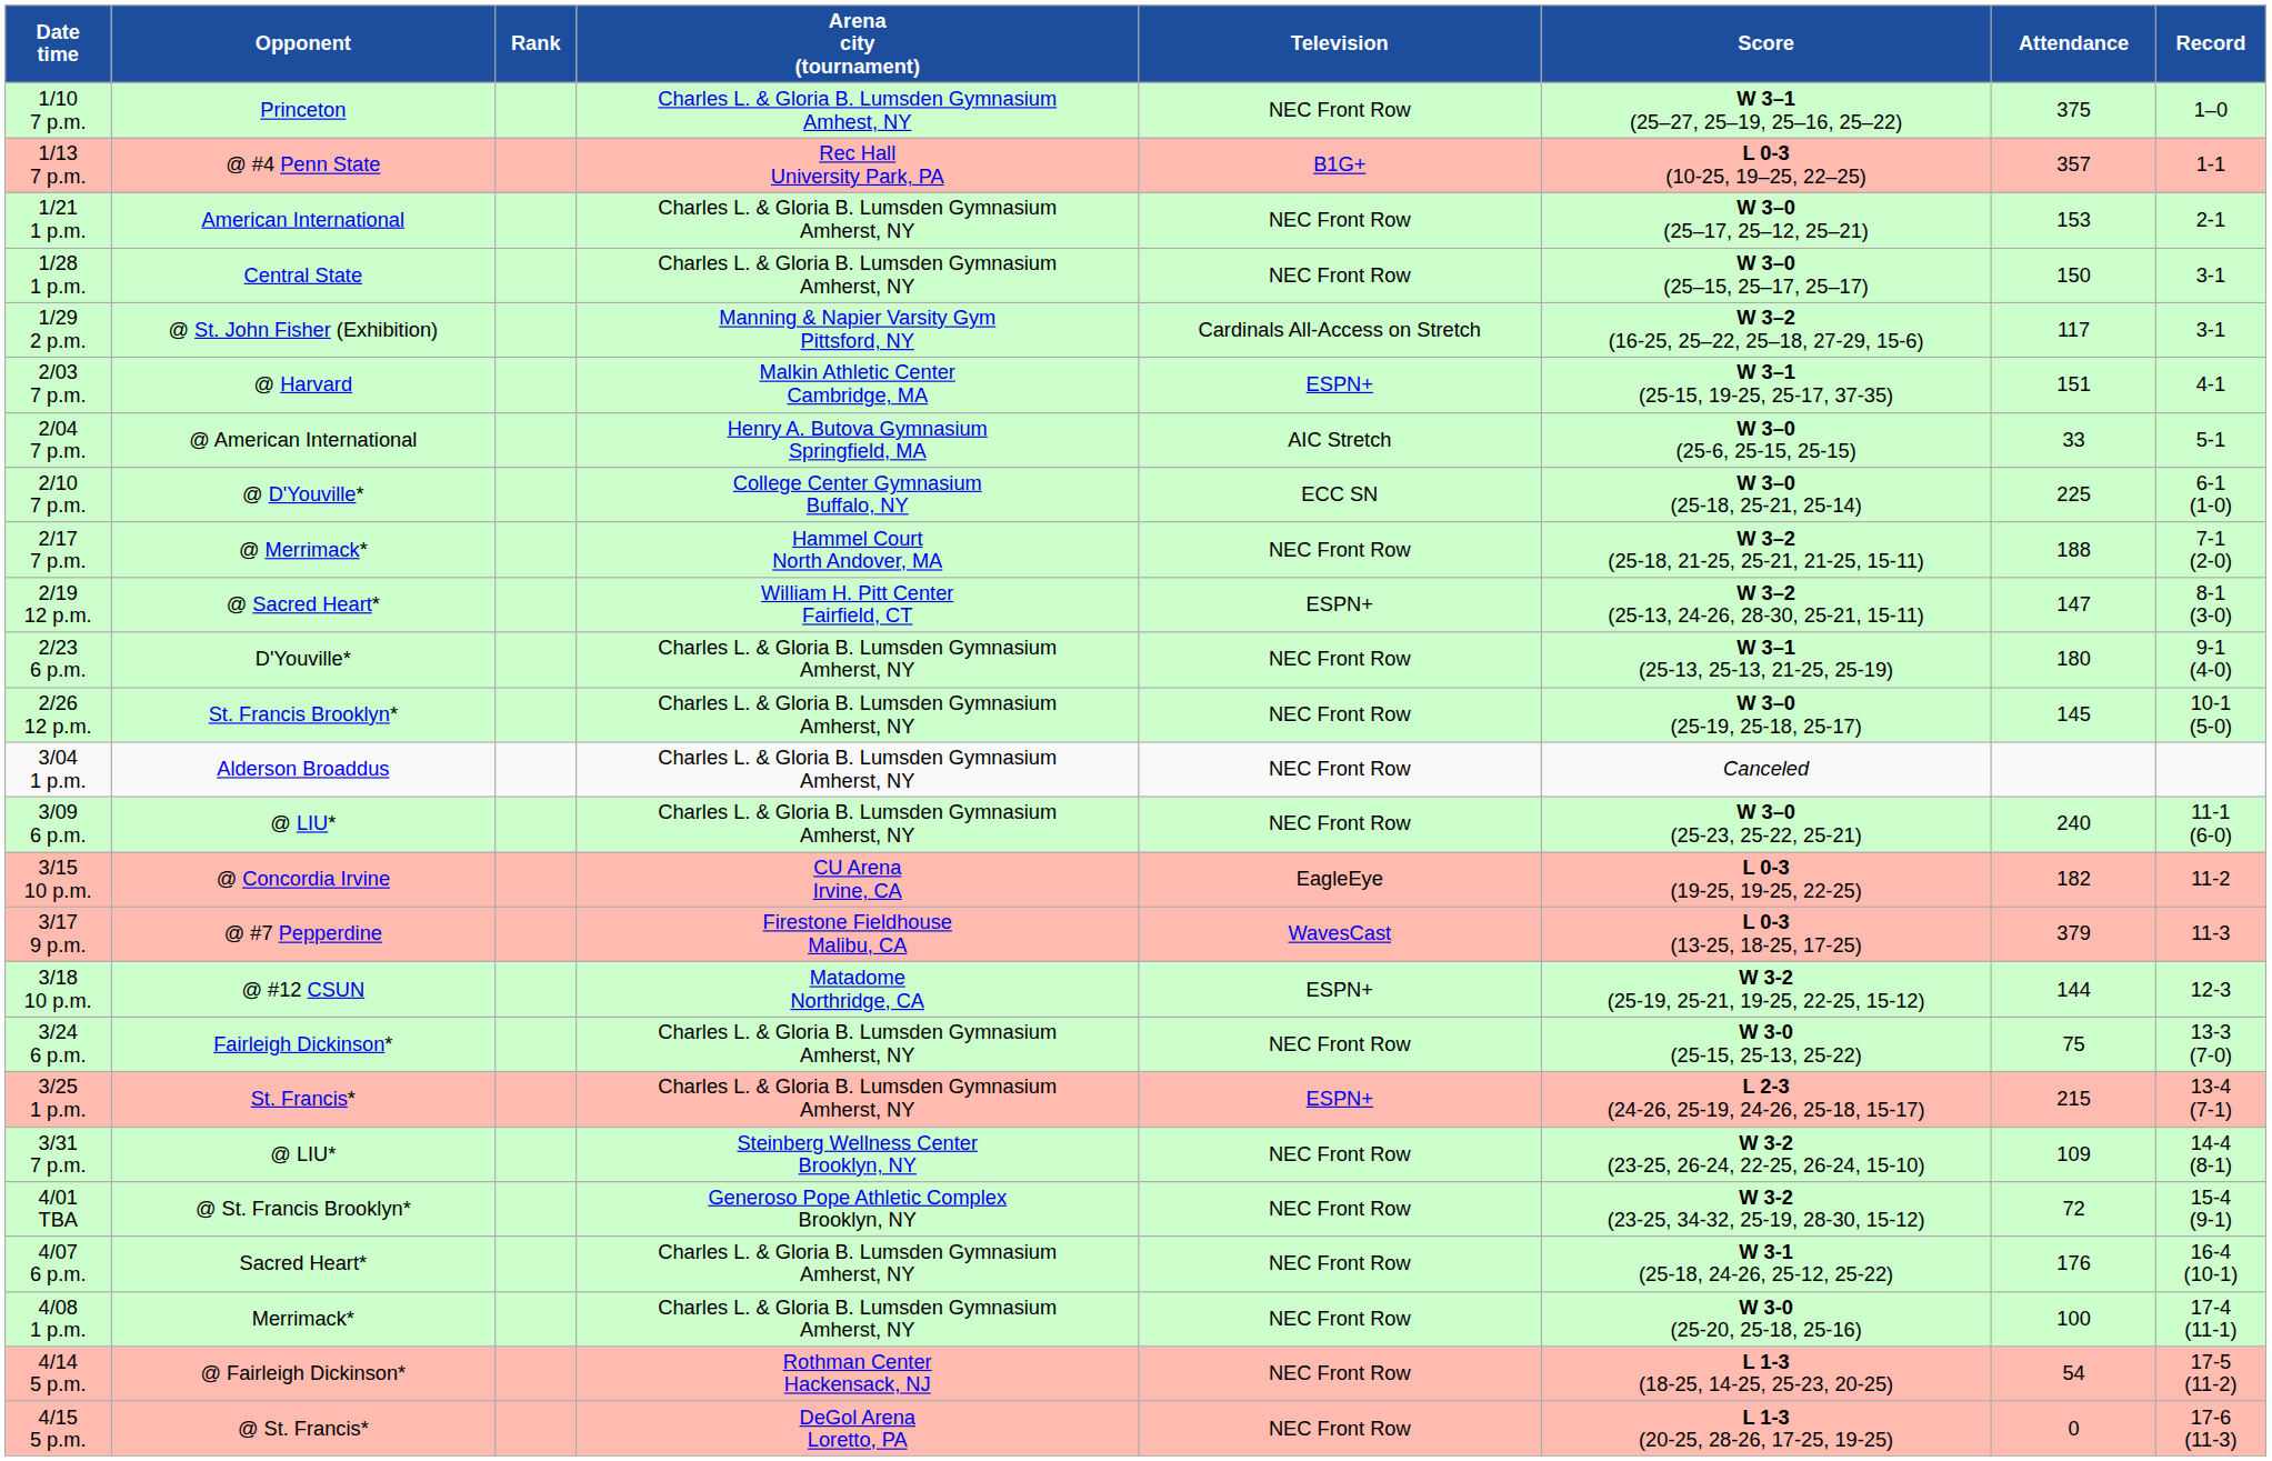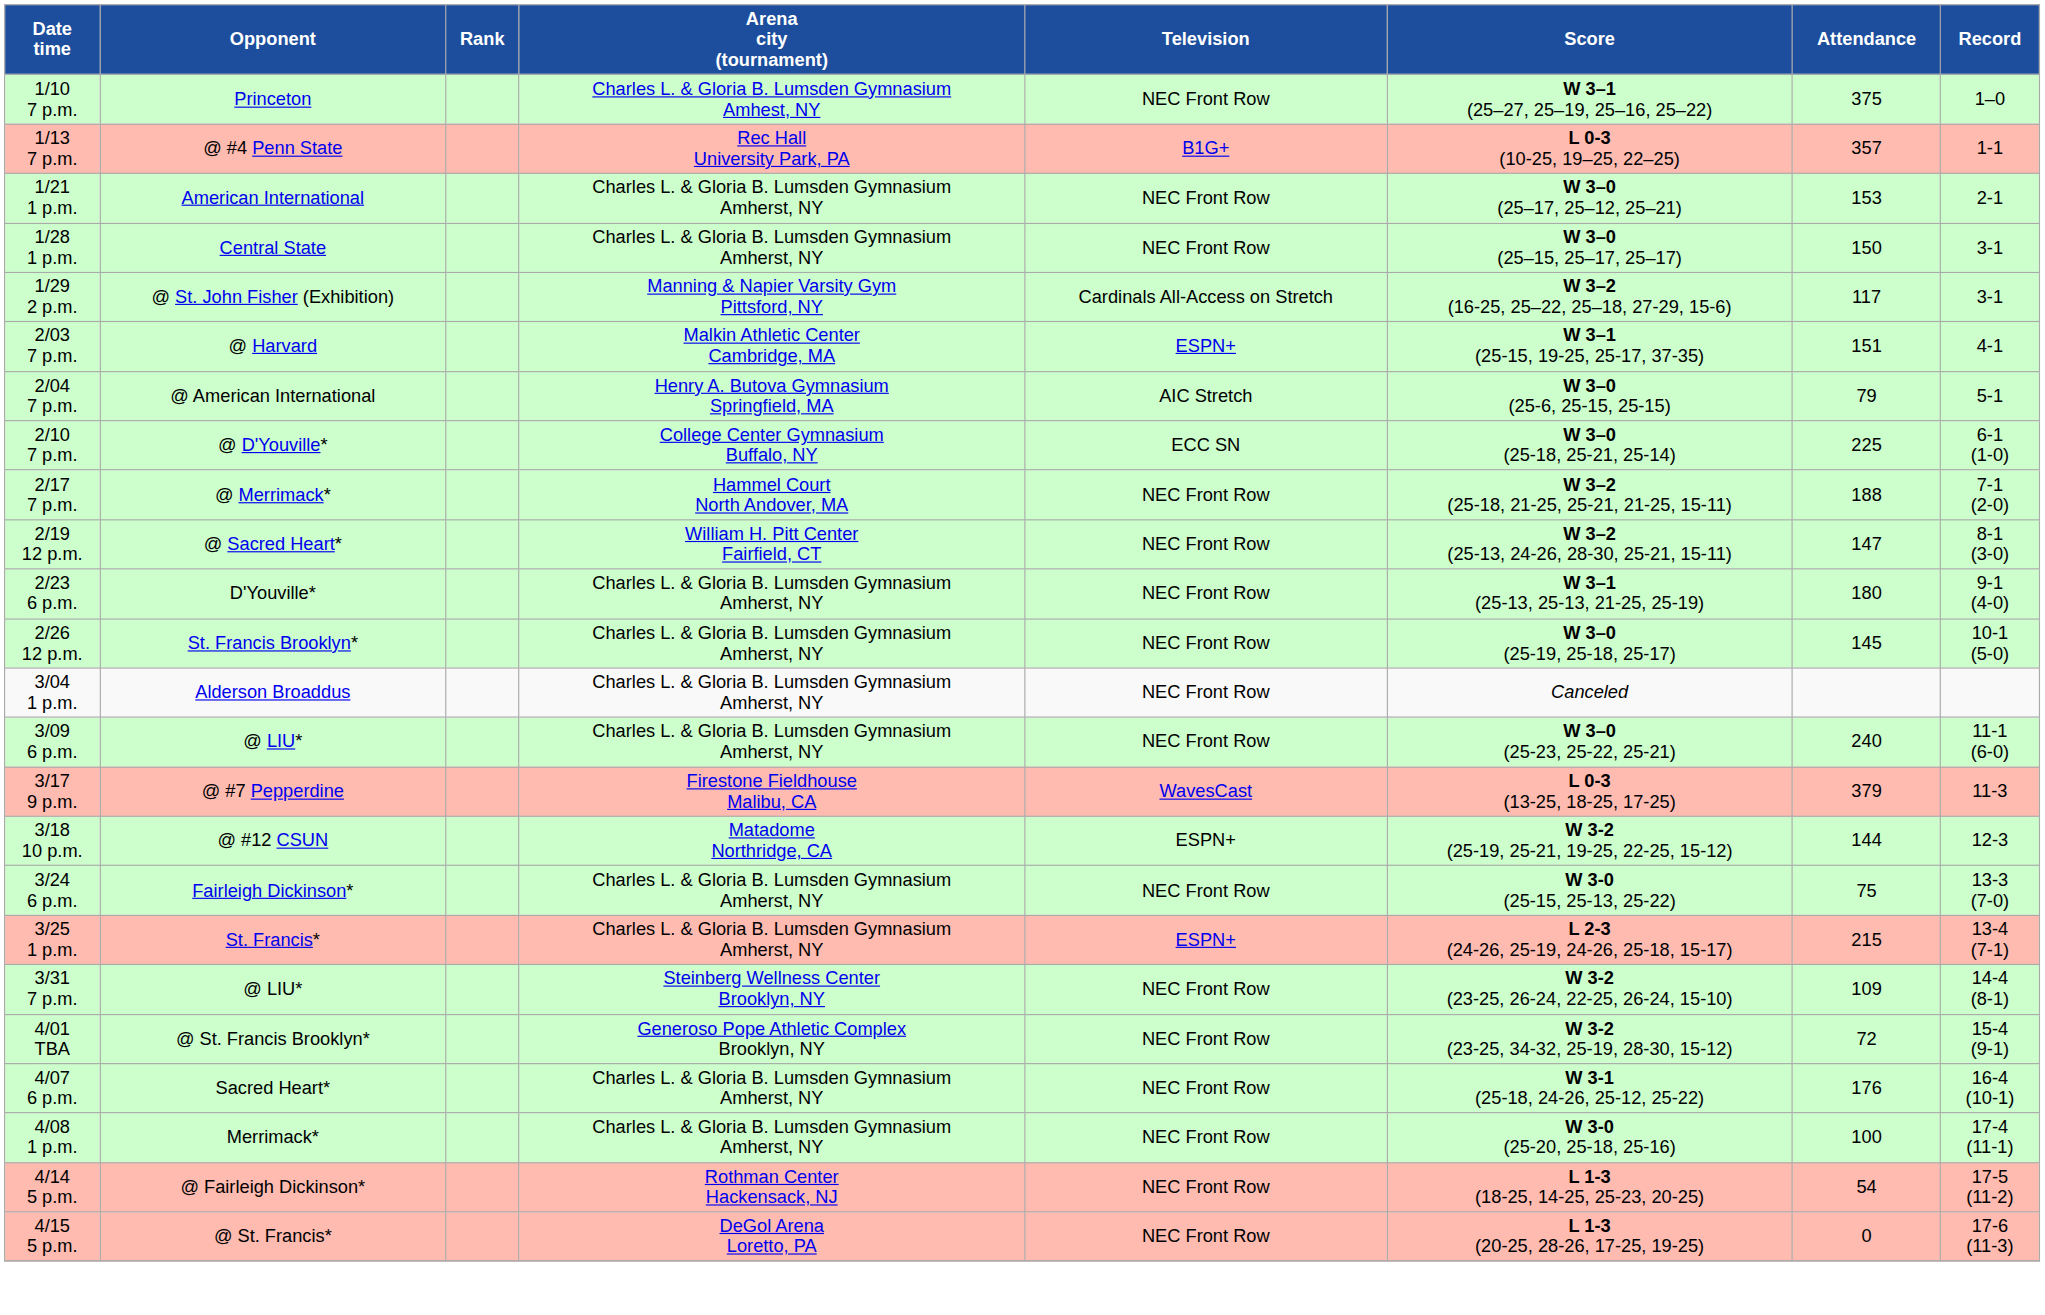2/04 7 p.m. | Attendance: 33 -> 79
2/19 12 p.m. | Television: ESPN+ -> NEC Front Row
- row: 3/15 10 p.m. | @ Concordia Irvine | CU Arena Irvine, CA | EagleEye | L 0-3 (19-25, 19-25, 22-25) | 182 | 11-2
